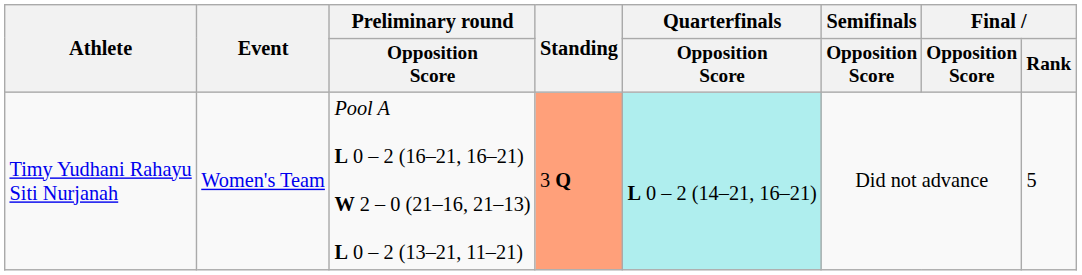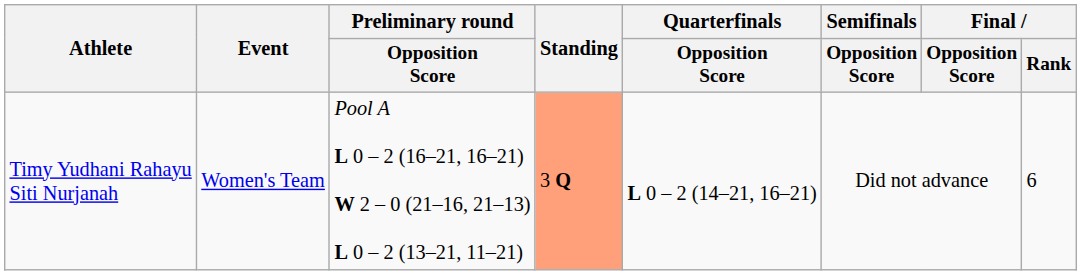Timy Yudhani Rahayu Siti Nurjanah | Quarterfinals / Opposition Score: paleturquoise background -> no background
Timy Yudhani Rahayu Siti Nurjanah | Final / Rank: 5 -> 6
